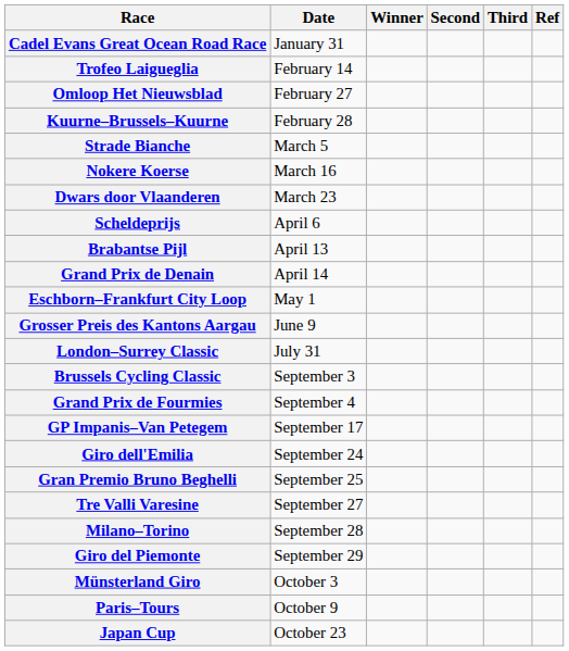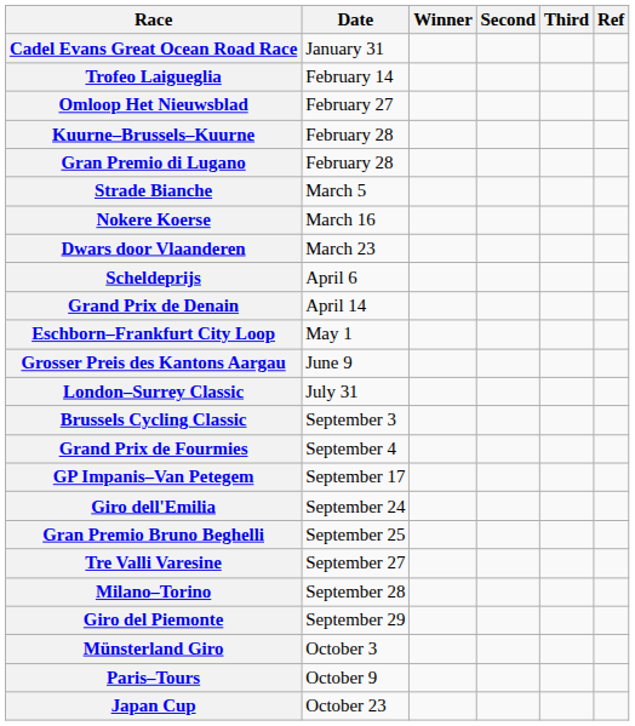+ row: Gran Premio di Lugano | February 28
- row: Brabantse Pijl | April 13
